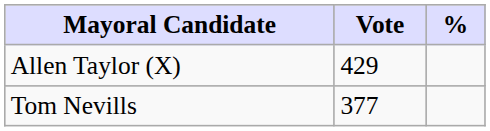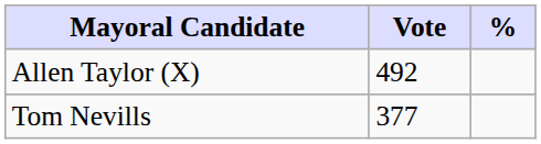Allen Taylor (X) | Vote: 429 -> 492
